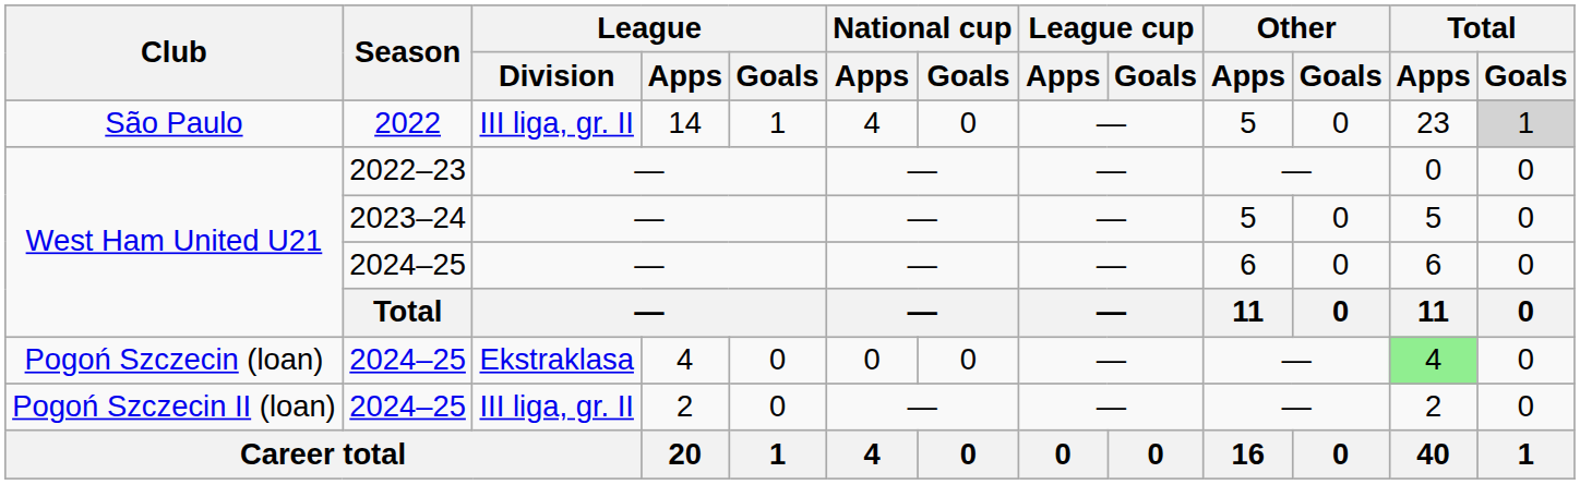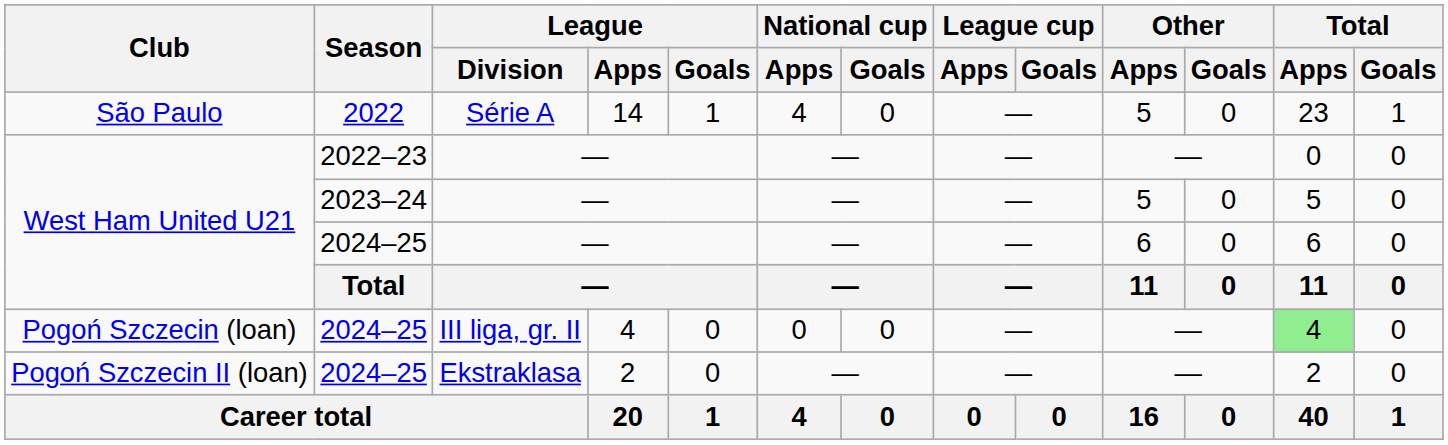São Paulo | League / Division: III liga, gr. II -> Série A
São Paulo | Total / Goals: lightgrey background -> no background
Pogoń Szczecin (loan) | League / Division: Ekstraklasa -> III liga, gr. II
Pogoń Szczecin II (loan) | League / Division: III liga, gr. II -> Ekstraklasa
